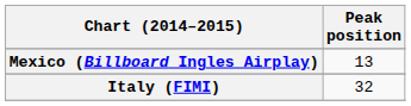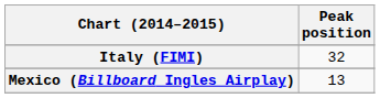rows swapped: Italy (FIMI) <-> Mexico (Billboard Ingles Airplay)
